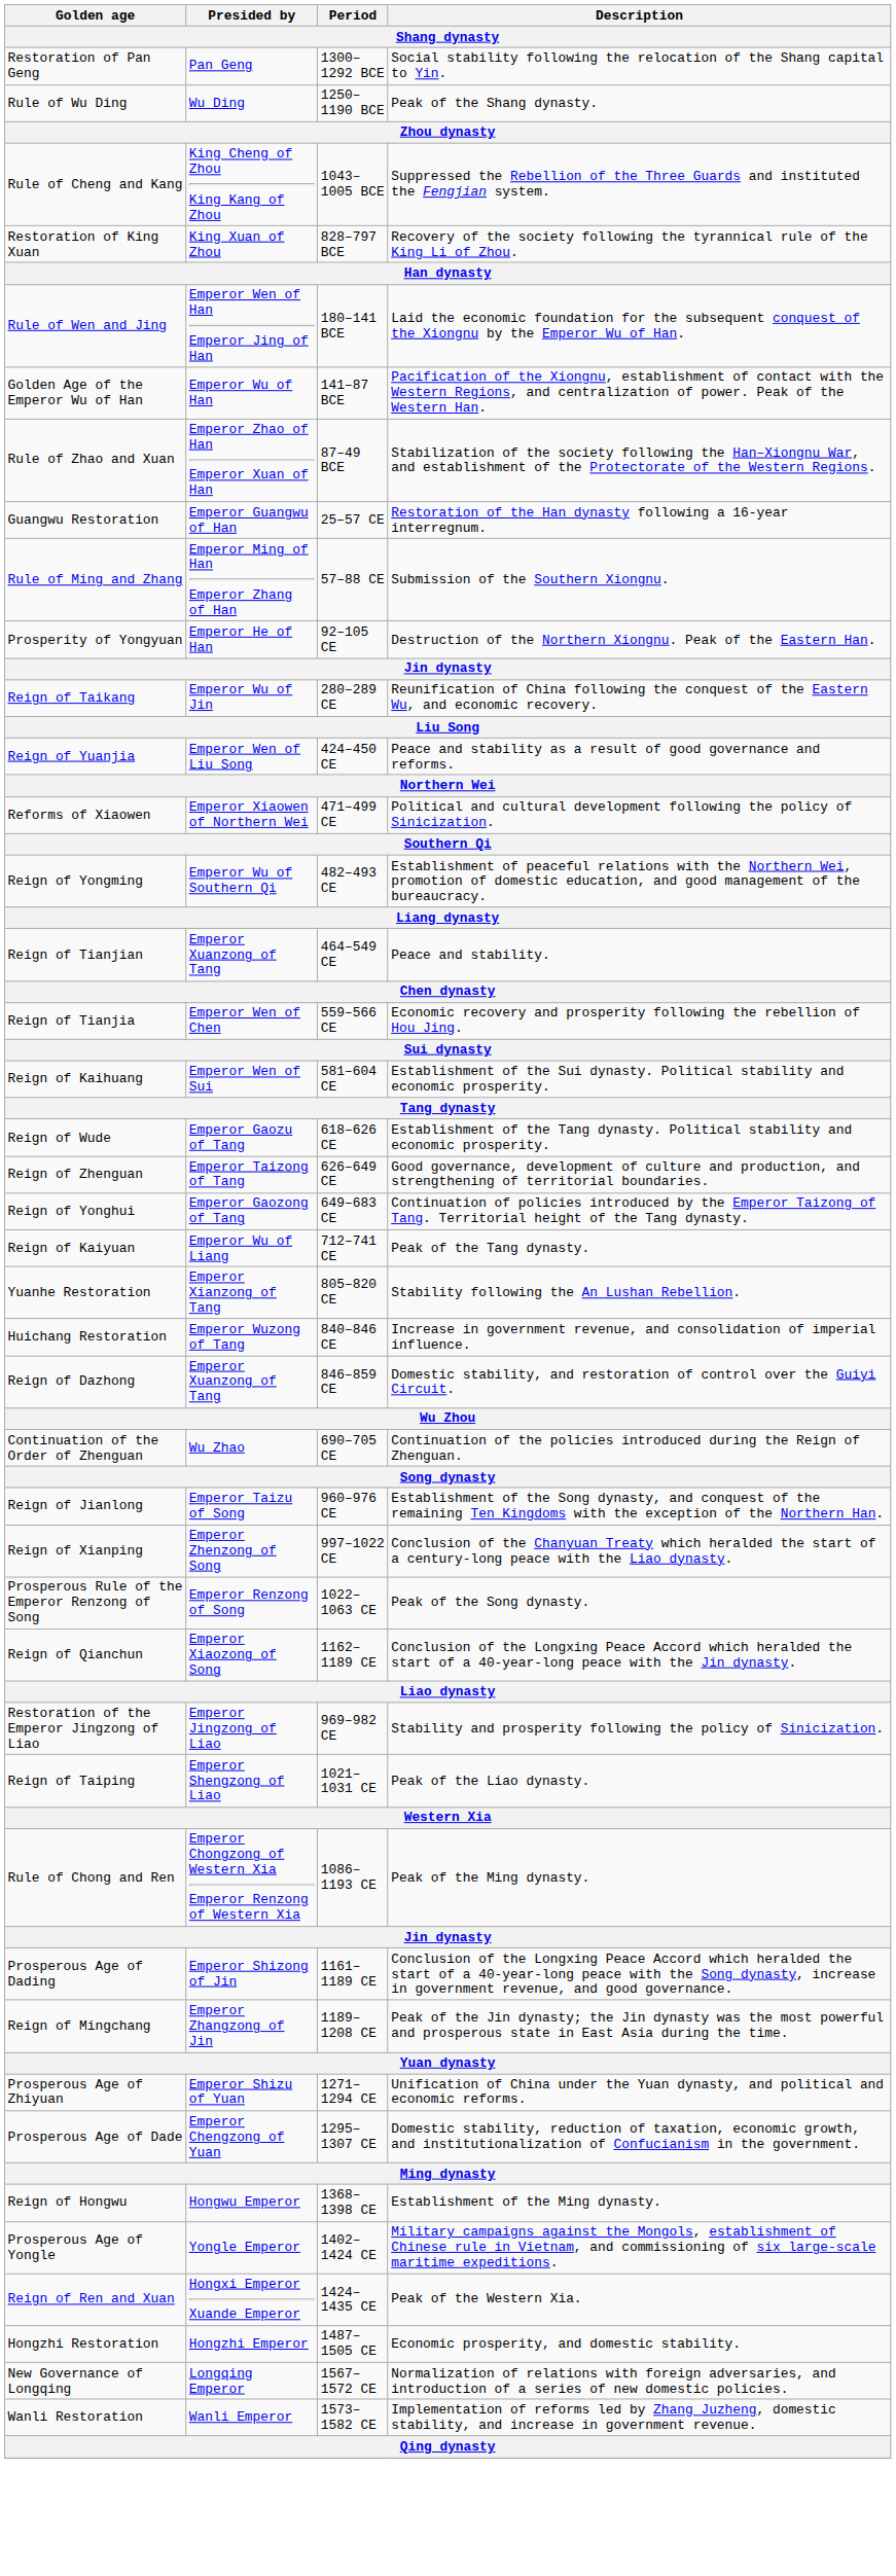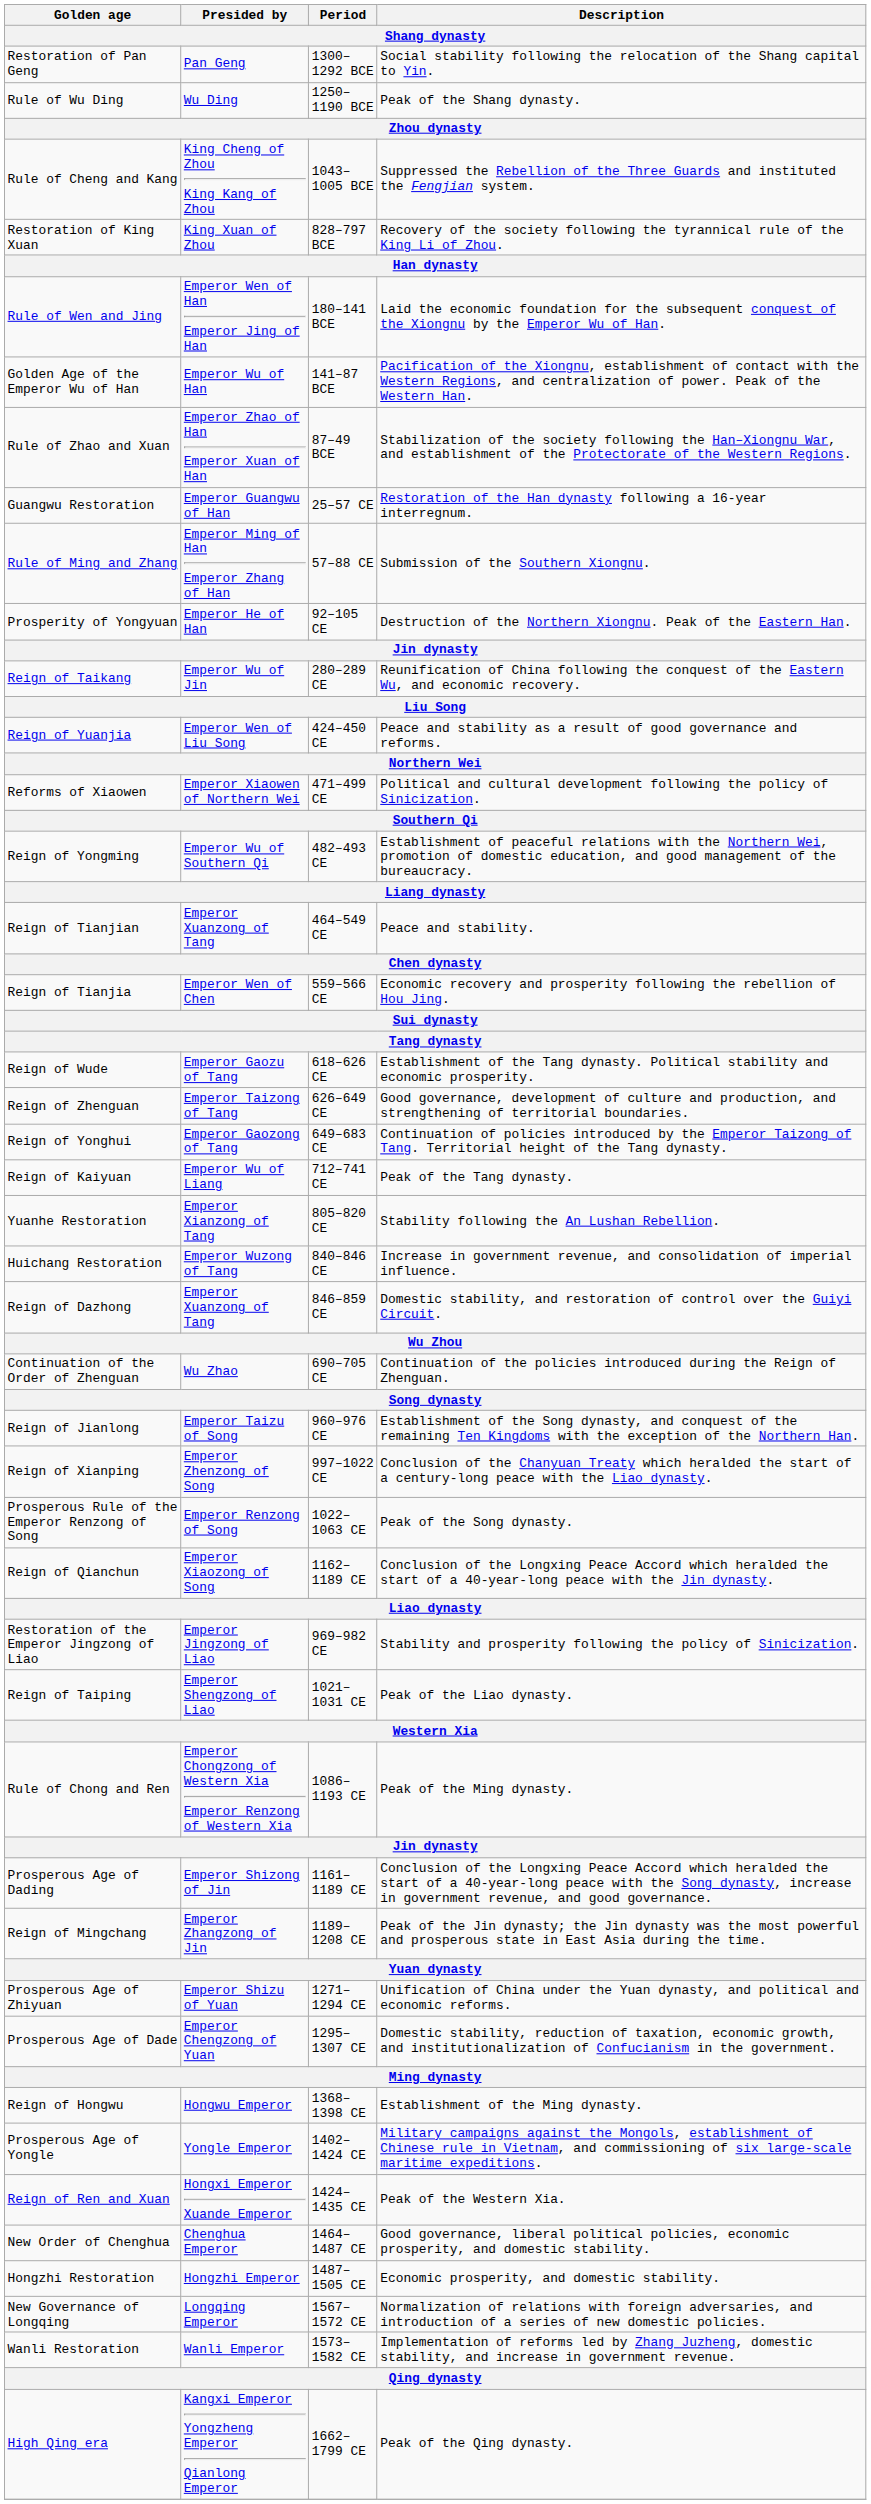- row: Reign of Kaihuang | Emperor Wen of Sui | 581–604 CE | Establishment of the Sui dynasty. Political stability and economic prosperity.
+ row: New Order of Chenghua | Chenghua Emperor | 1464–1487 CE | Good governance, liberal political policies, economic prosperity, and domestic stability.
+ row: High Qing era | Kangxi Emperor Yongzheng Emperor Qianlong Emperor | 1662–1799 CE | Peak of the Qing dynasty.
